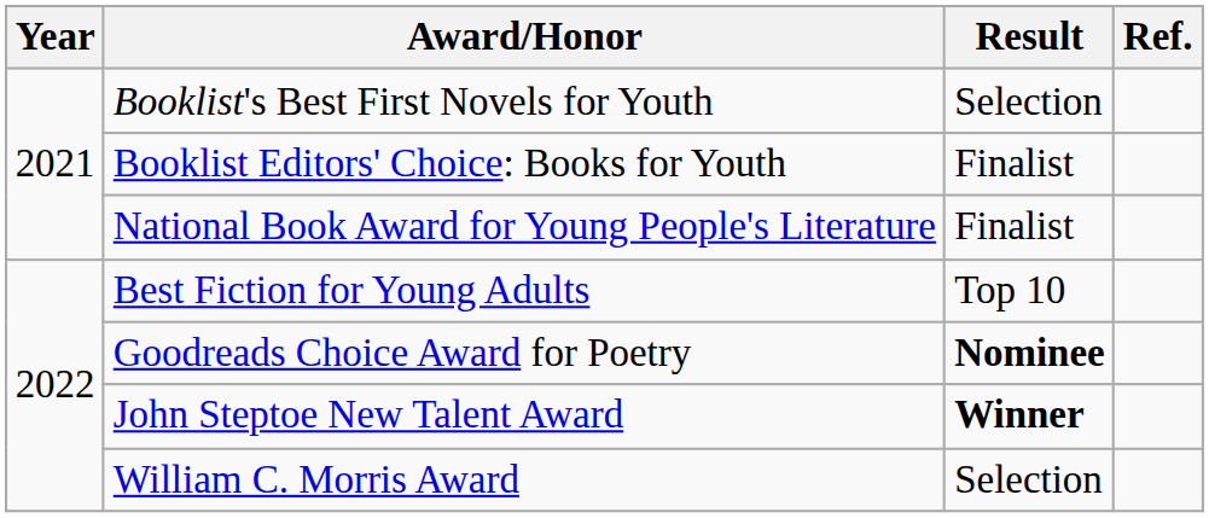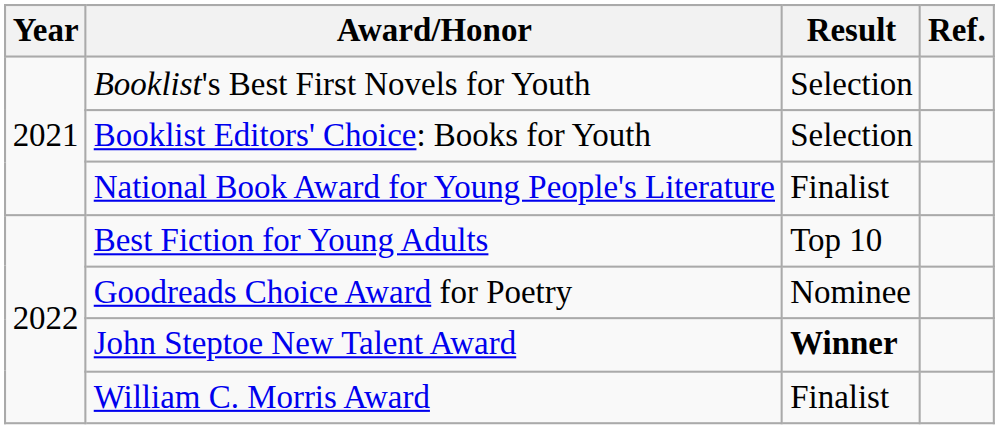Booklist Editors' Choice: Books for Youth | Result: Finalist -> Selection
Goodreads Choice Award for Poetry | Result: bold -> normal
William C. Morris Award | Result: Selection -> Finalist
